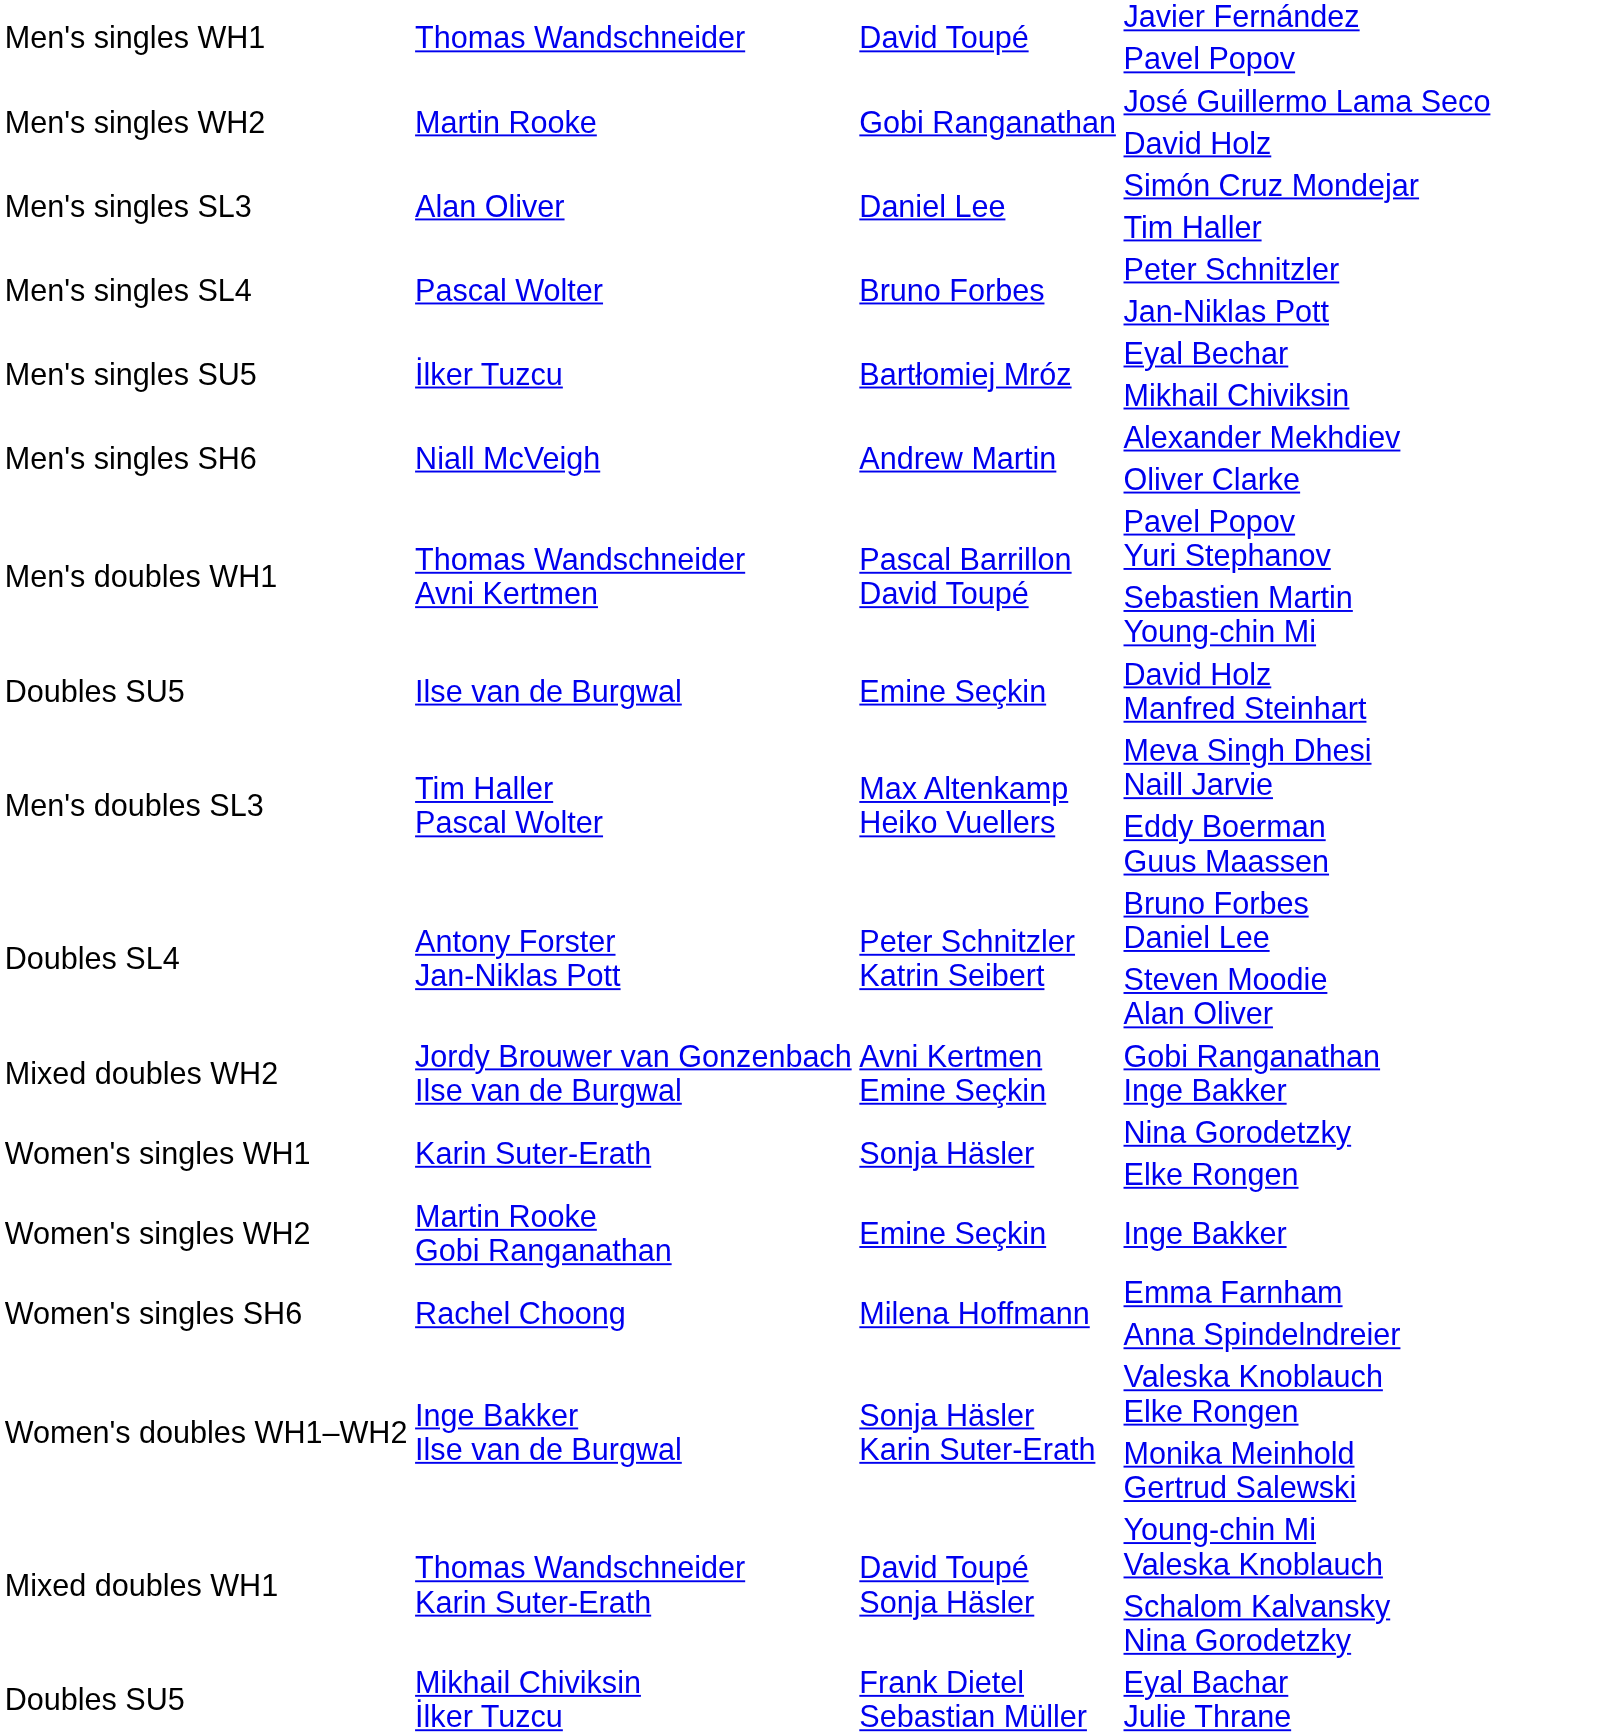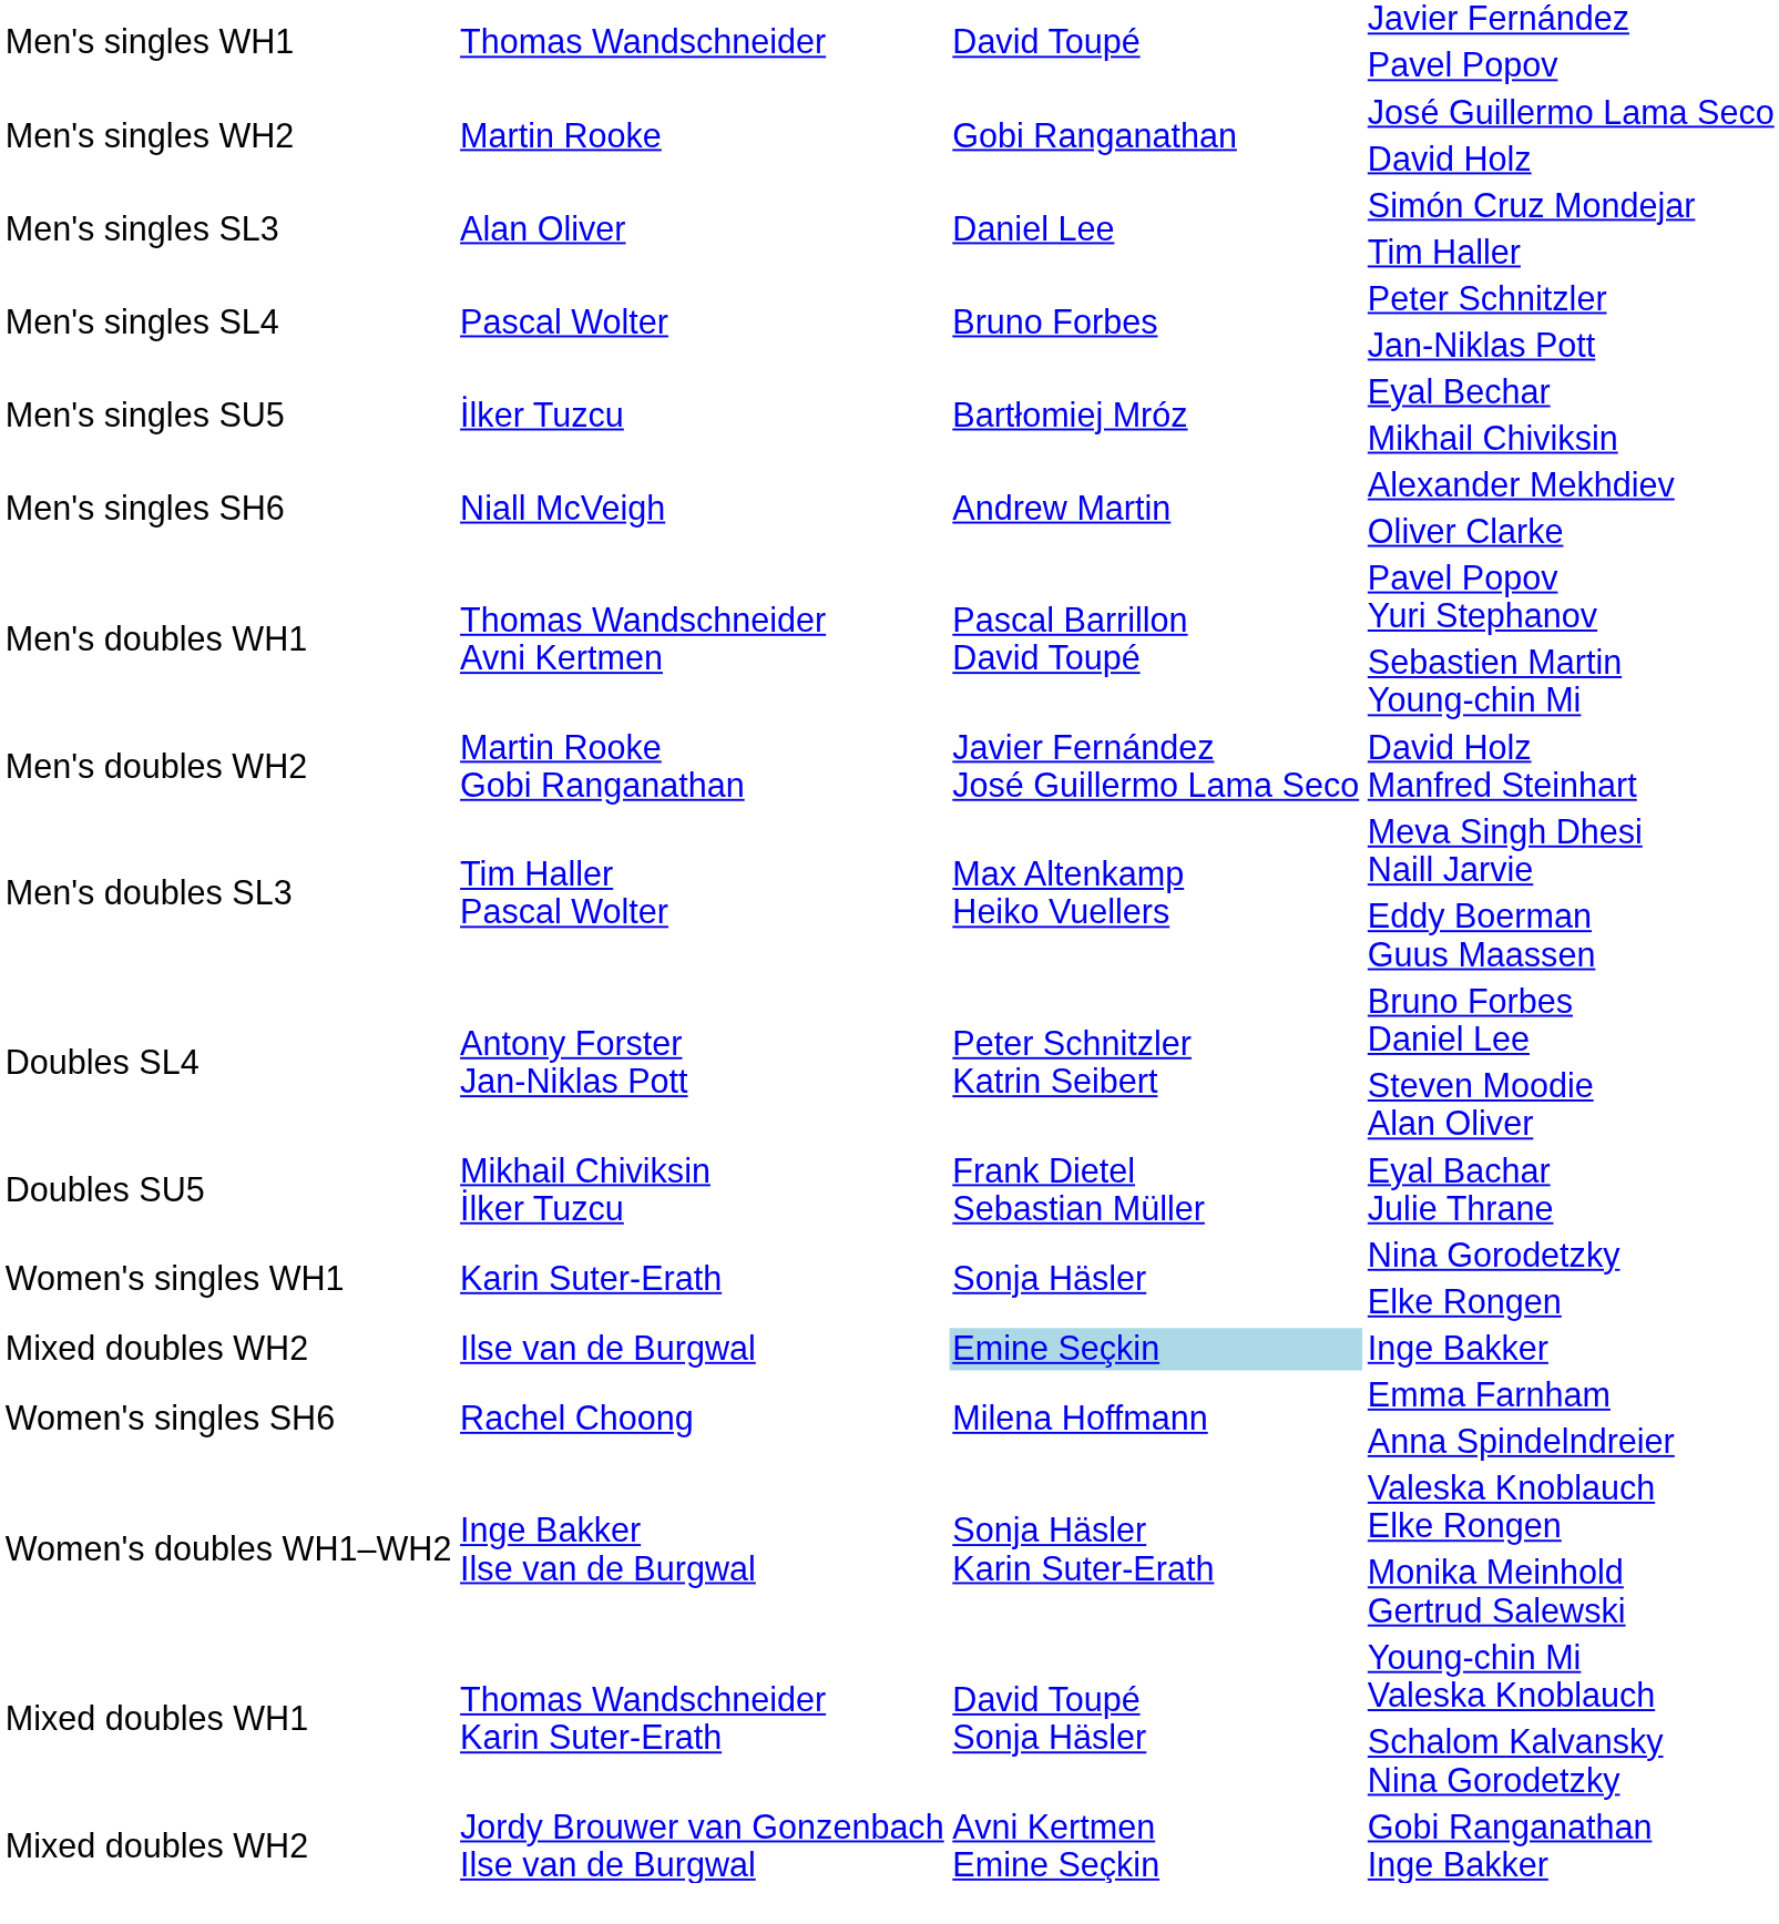David Holz Manfred Steinhart | column 1: Doubles SU5 -> Men's doubles WH2
David Holz Manfred Steinhart | column 2: Ilse van de Burgwal -> Martin Rooke Gobi Ranganathan
David Holz Manfred Steinhart | column 3: Emine Seçkin -> Javier Fernández José Guillermo Lama Seco
rows swapped: Eyal Bachar Julie Thrane <-> Gobi Ranganathan Inge Bakker
Inge Bakker | column 1: Women's singles WH2 -> Mixed doubles WH2
Inge Bakker | column 2: Martin Rooke Gobi Ranganathan -> Ilse van de Burgwal
Inge Bakker | column 3: no background -> lightblue background
